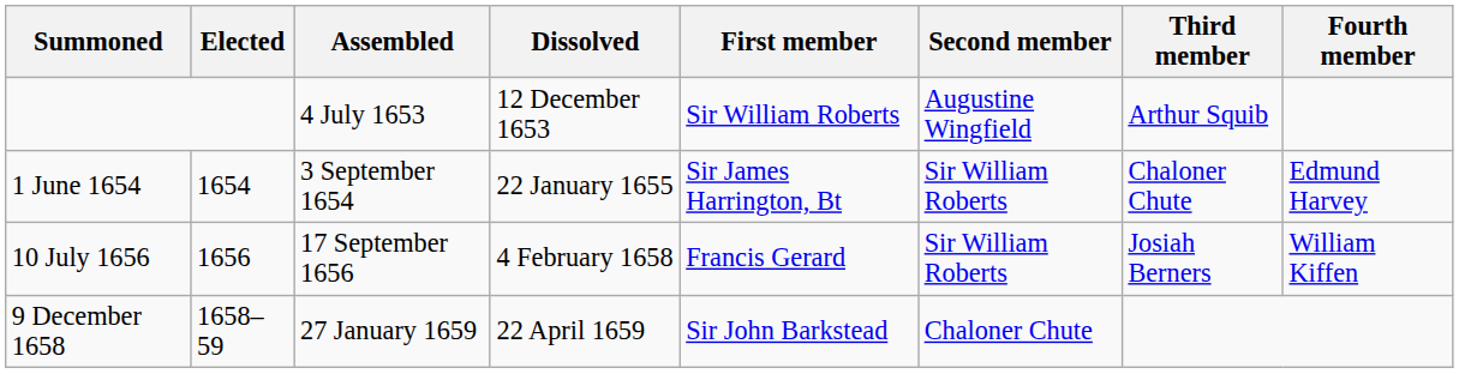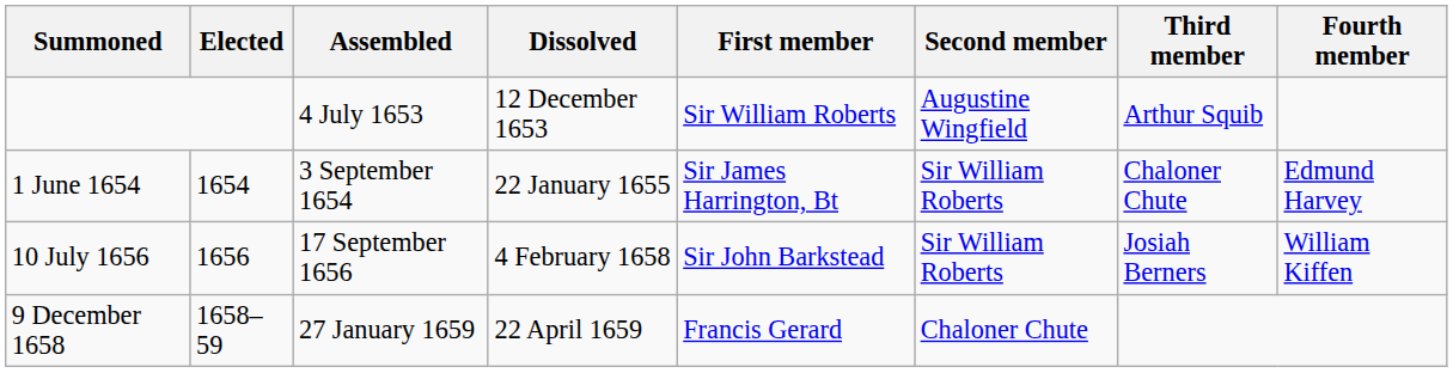10 July 1656 | First member: Francis Gerard -> Sir John Barkstead
9 December 1658 | First member: Sir John Barkstead -> Francis Gerard
